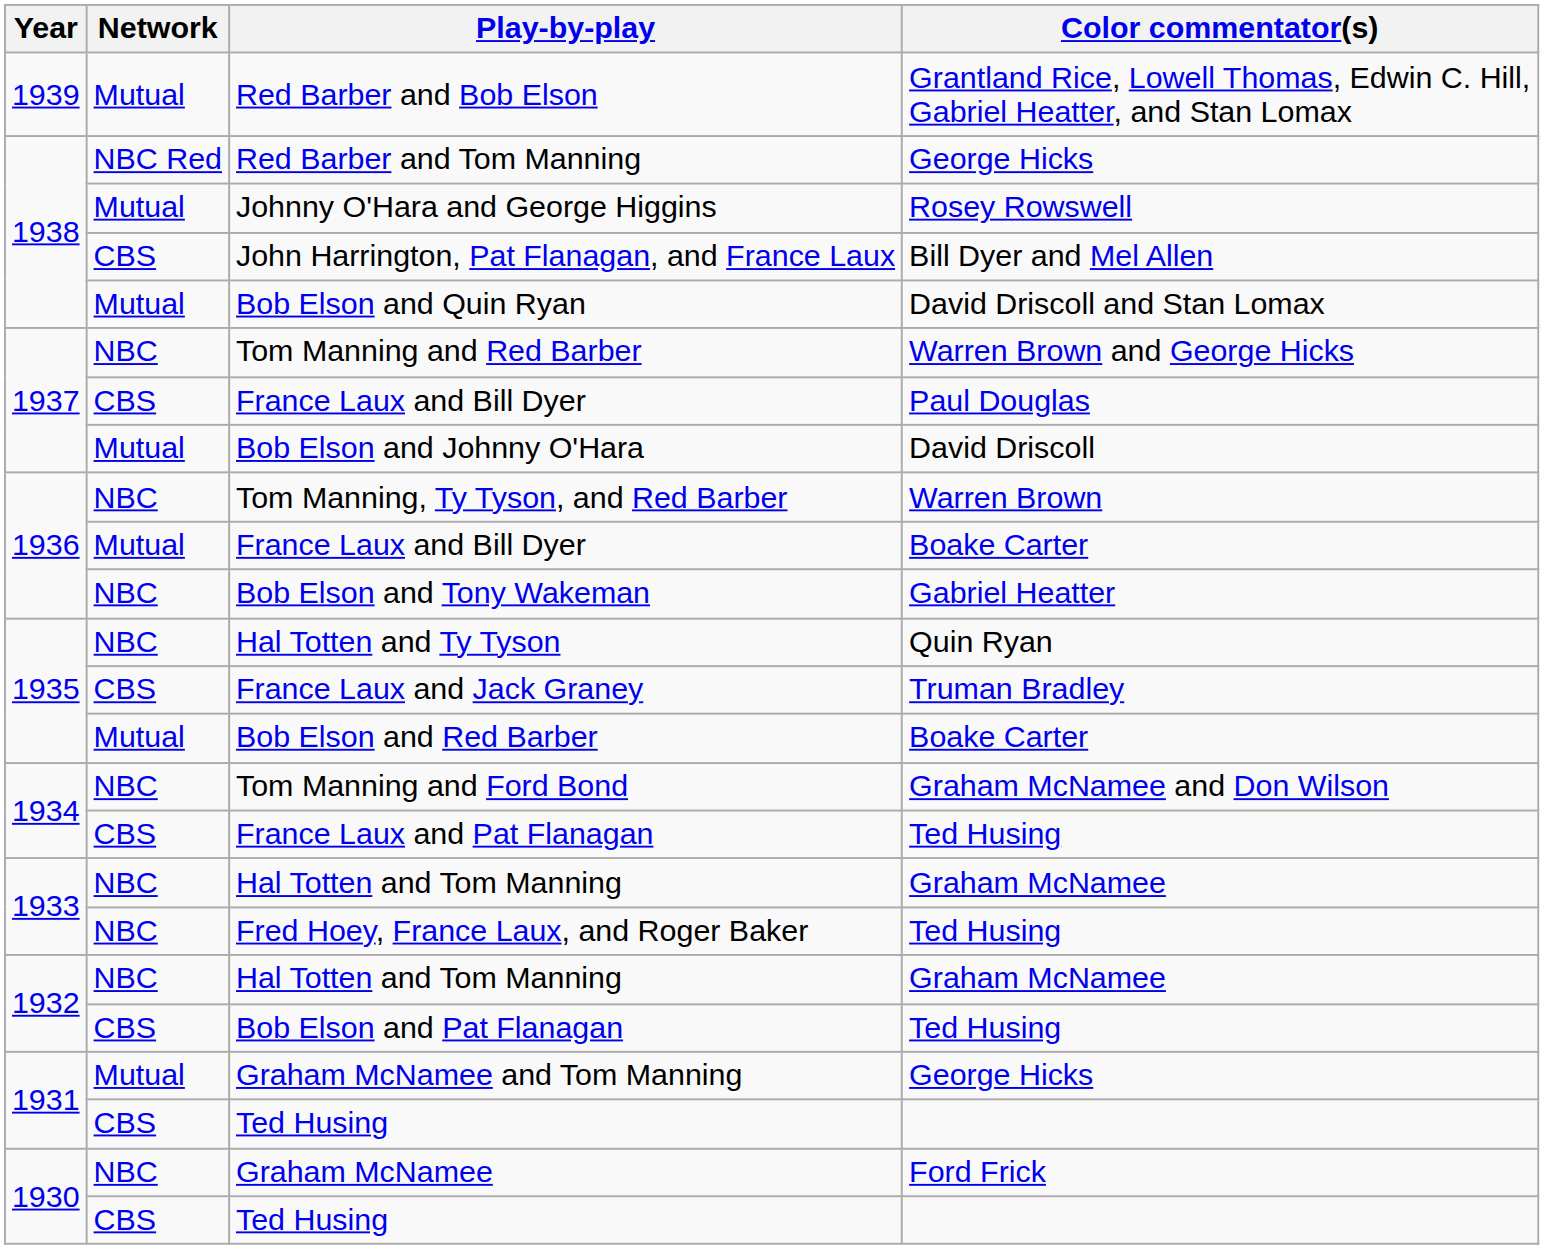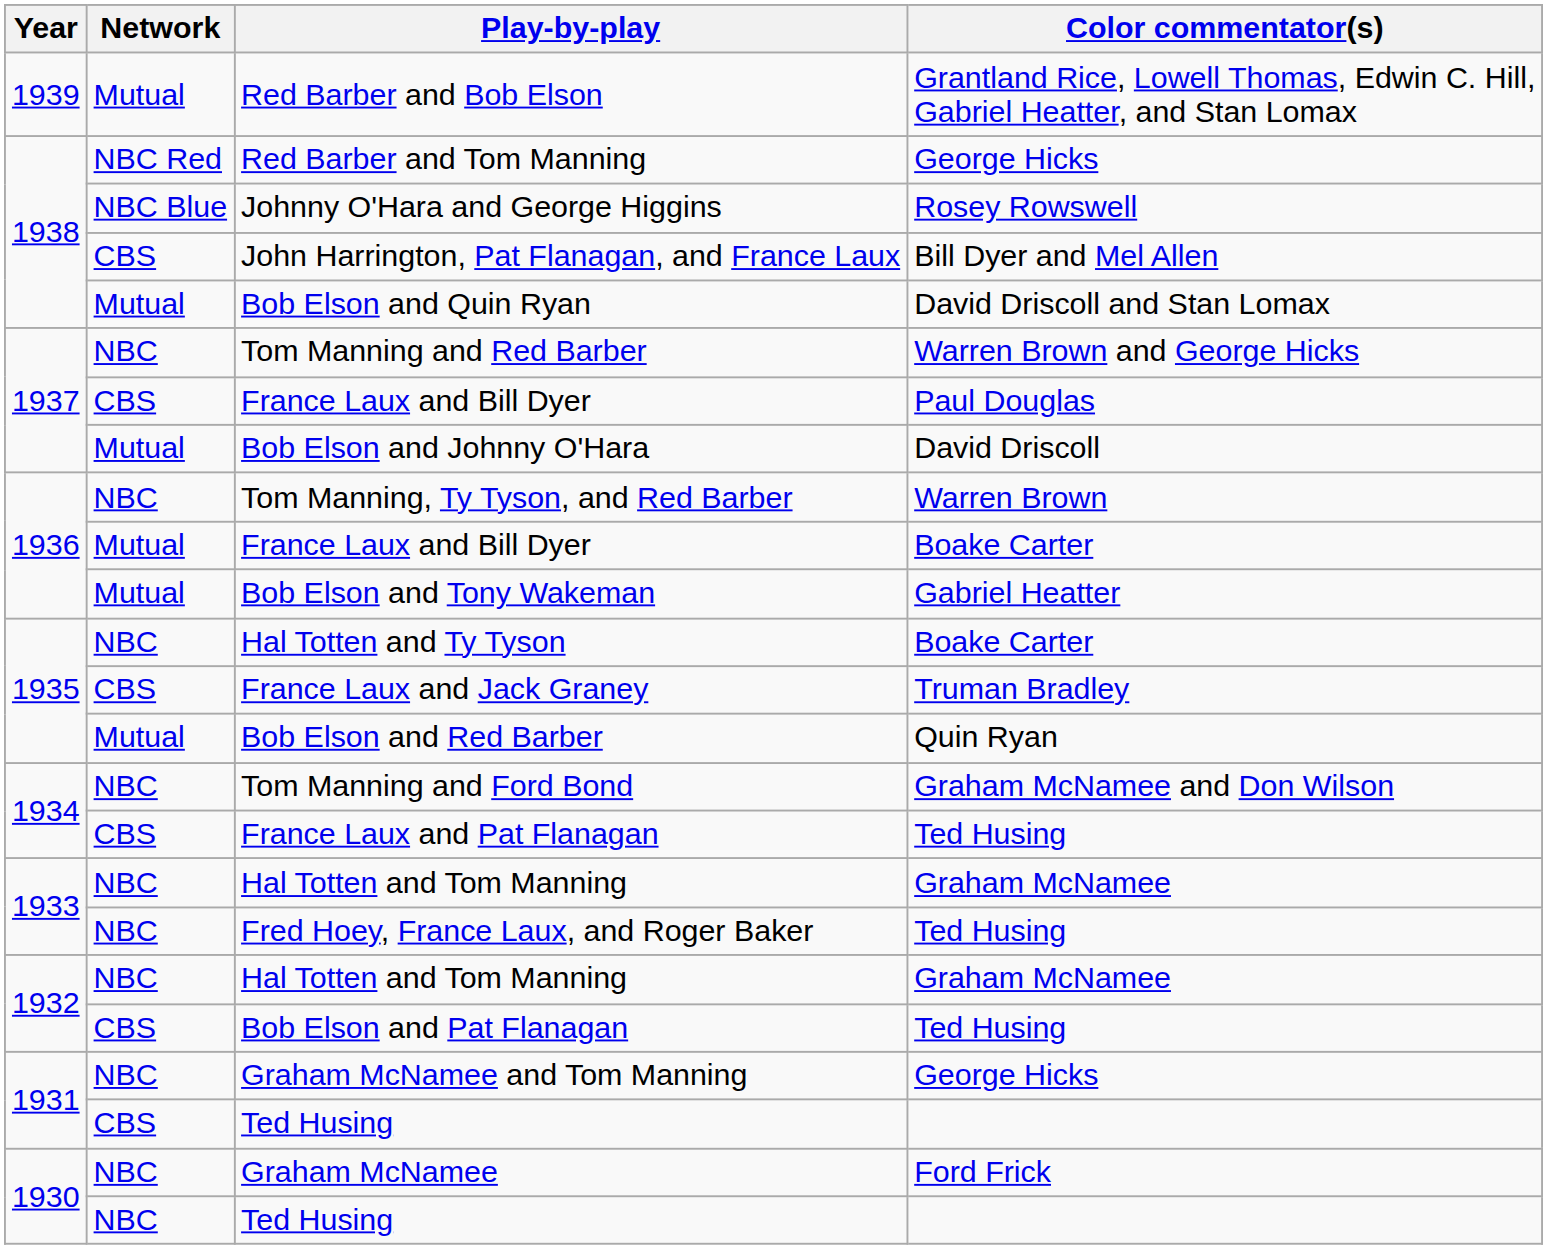Johnny O'Hara and George Higgins | Network: Mutual -> NBC Blue
Bob Elson and Tony Wakeman | Network: NBC -> Mutual
Hal Totten and Ty Tyson | Color commentator(s): Quin Ryan -> Boake Carter
Bob Elson and Red Barber | Color commentator(s): Boake Carter -> Quin Ryan
Graham McNamee and Tom Manning | Network: Mutual -> NBC
1930 / Ted Husing | Network: CBS -> NBC
